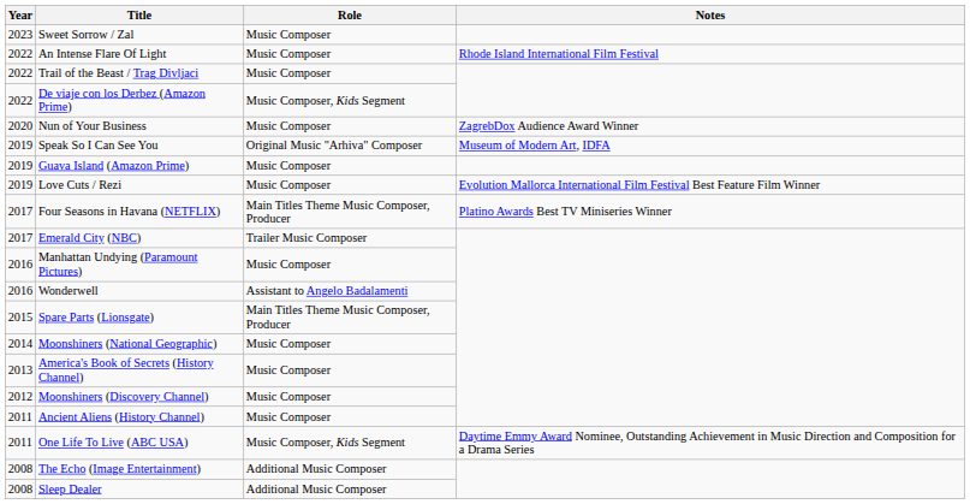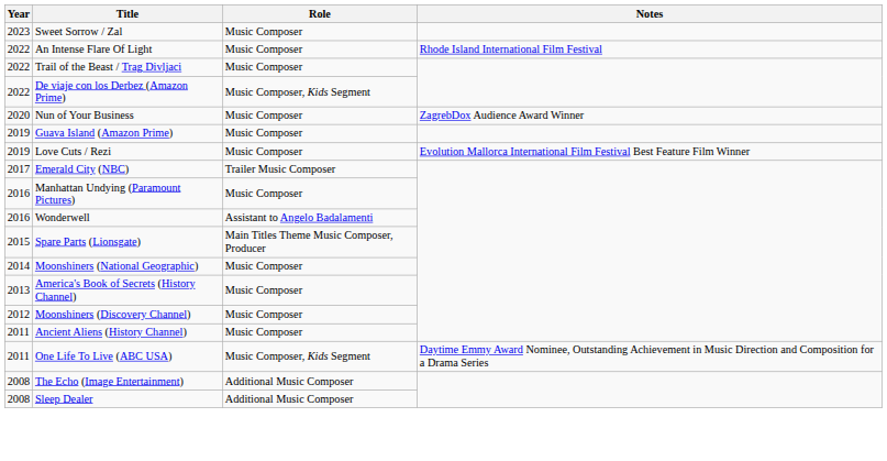- row: 2019 | Speak So I Can See You | Original Music "Arhiva" Composer | Museum of Modern Art, IDFA
- row: 2017 | Four Seasons in Havana (NETFLIX) | Main Titles Theme Music Composer, Producer | Platino Awards Best TV Miniseries Winner
